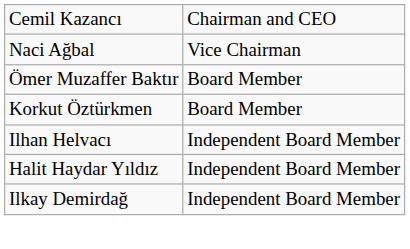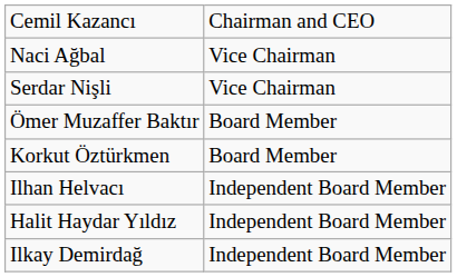+ row: Serdar Nişli | Vice Chairman
